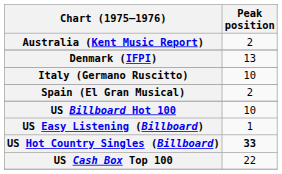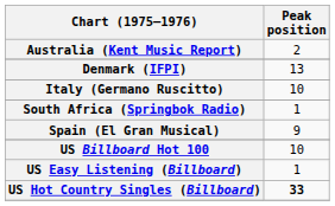+ row: South Africa (Springbok Radio) | 1
Spain (El Gran Musical) | Peak position: 2 -> 9
- row: US Cash Box Top 100 | 22
